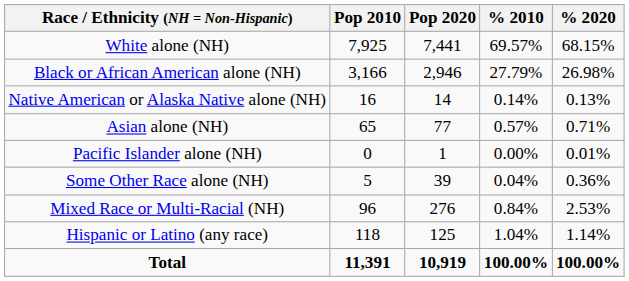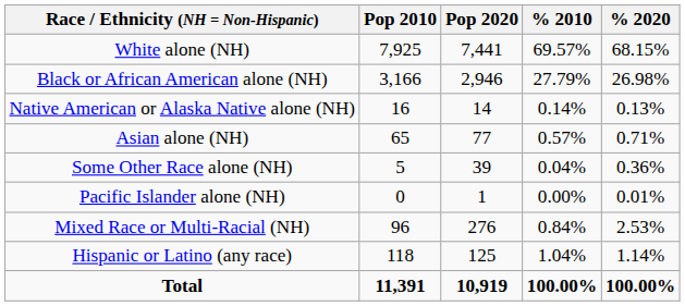rows swapped: Pacific Islander alone (NH) <-> Some Other Race alone (NH)
